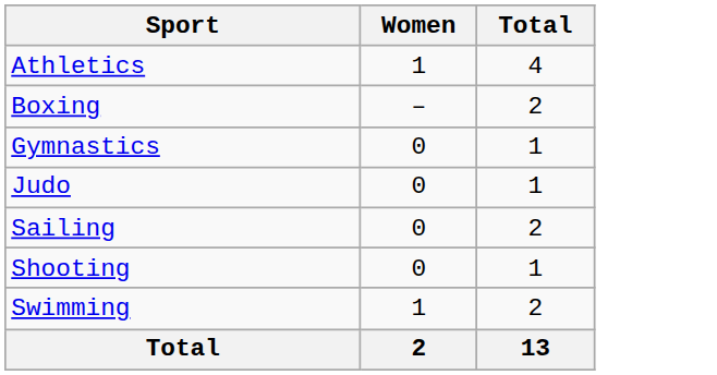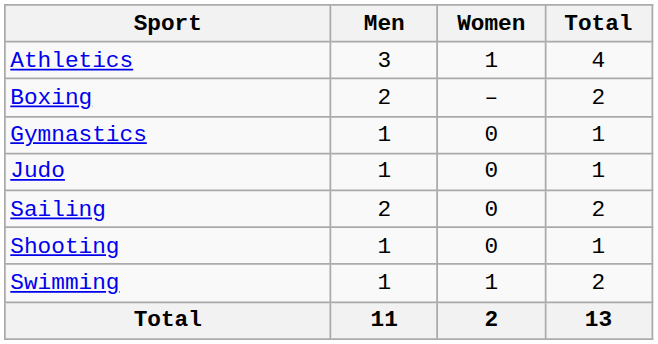+ column: Men | 3 | 2 | 1 | 1 | 2 | 1 | 1 | 11
